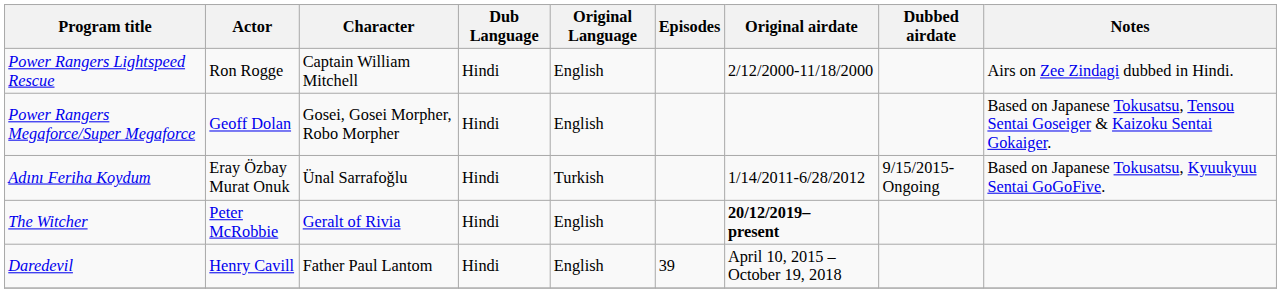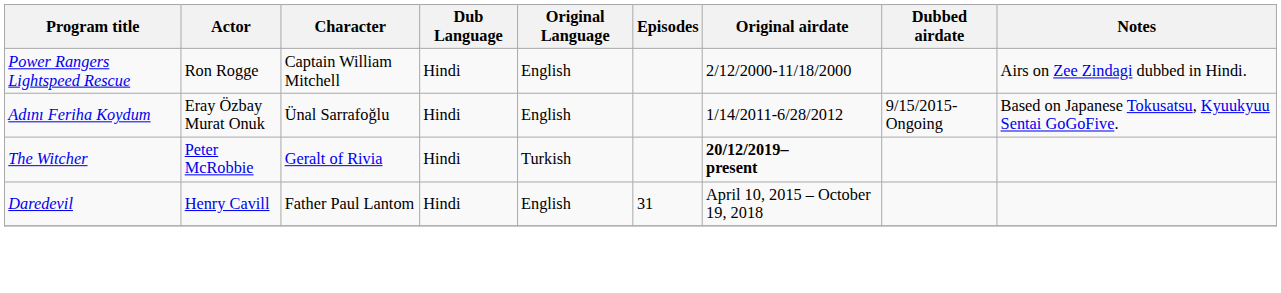- row: Power Rangers Megaforce/Super Megaforce | Geoff Dolan | Gosei, Gosei Morpher, Robo Morpher | Hindi | English | Based on Japanese Tokusatsu, Tensou Sentai Goseiger & Kaizoku Sentai Gokaiger.
Adını Feriha Koydum | Original Language: Turkish -> English
The Witcher | Original Language: English -> Turkish
Daredevil | Episodes: 39 -> 31
